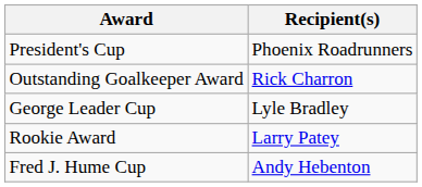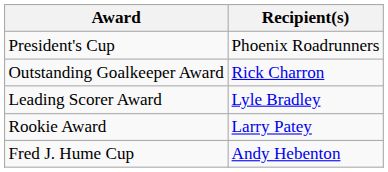+ row: Leading Scorer Award | Lyle Bradley
- row: George Leader Cup | Lyle Bradley
